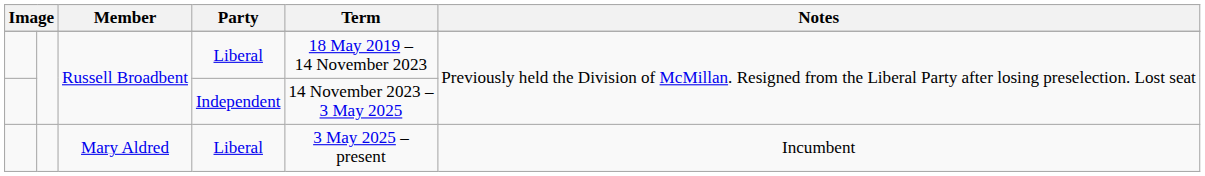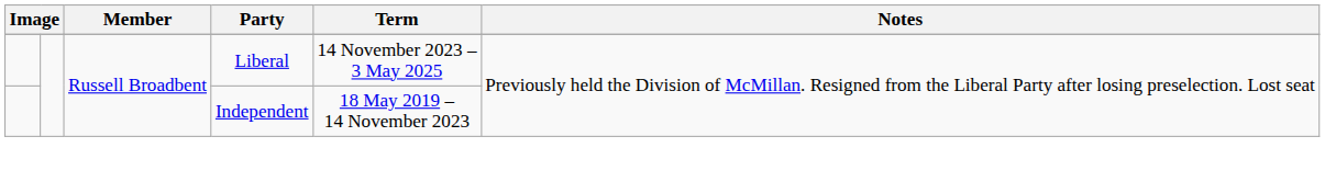Russell Broadbent / Liberal | Term: 18 May 2019 – 14 November 2023 -> 14 November 2023 – 3 May 2025
Russell Broadbent / Independent | Term: 14 November 2023 – 3 May 2025 -> 18 May 2019 – 14 November 2023
- row: Mary Aldred | Liberal | 3 May 2025 – present | Incumbent
